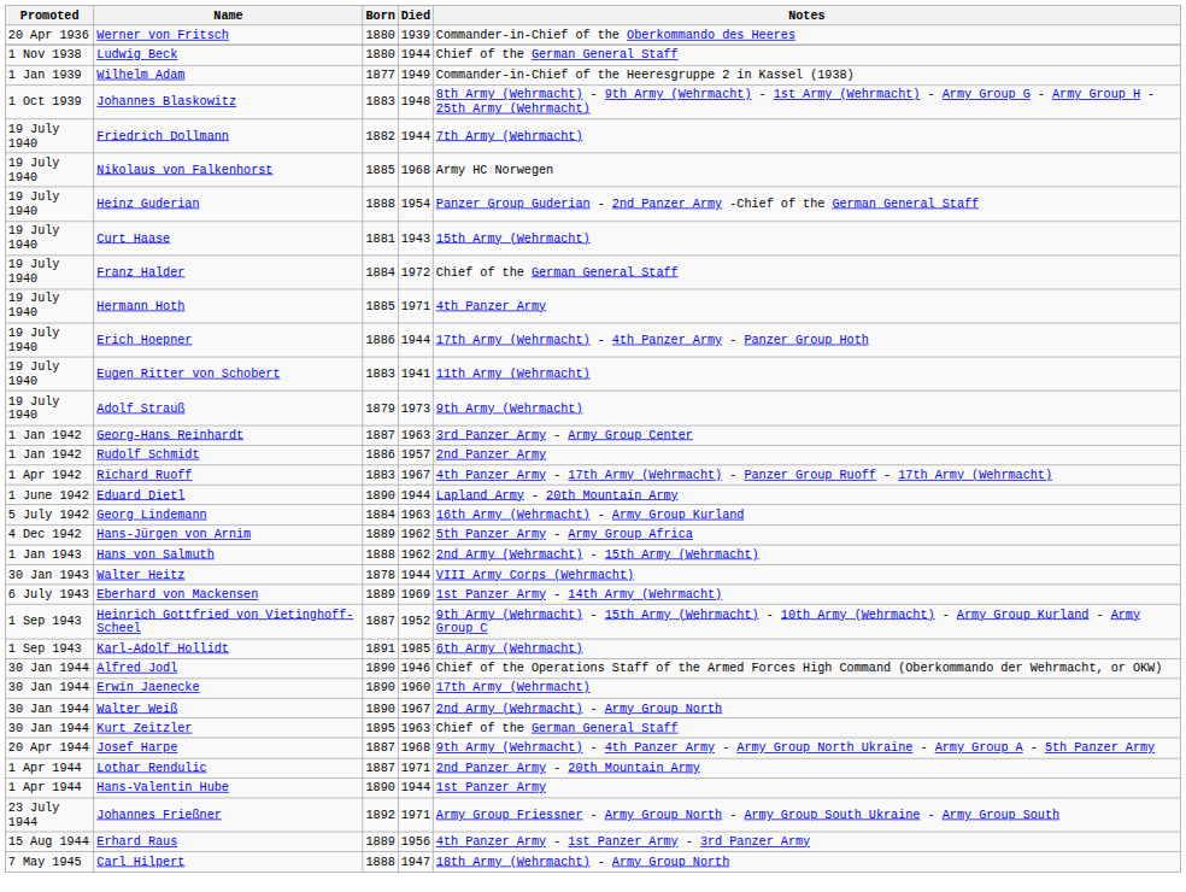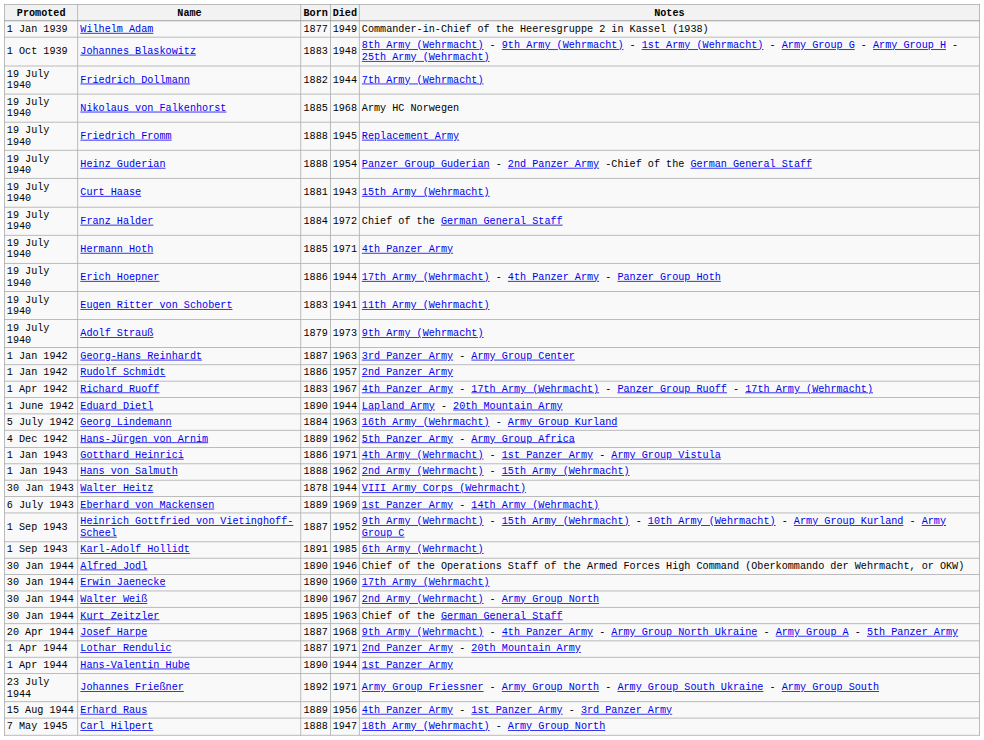- row: 20 Apr 1936 | Werner von Fritsch | 1880 | 1939 | Commander-in-Chief of the Oberkommando des Heeres
- row: 1 Nov 1938 | Ludwig Beck | 1880 | 1944 | Chief of the German General Staff
+ row: 19 July 1940 | Friedrich Fromm | 1888 | 1945 | Replacement Army
+ row: 1 Jan 1943 | Gotthard Heinrici | 1886 | 1971 | 4th Army (Wehrmacht) - 1st Panzer Army - Army Group Vistula
